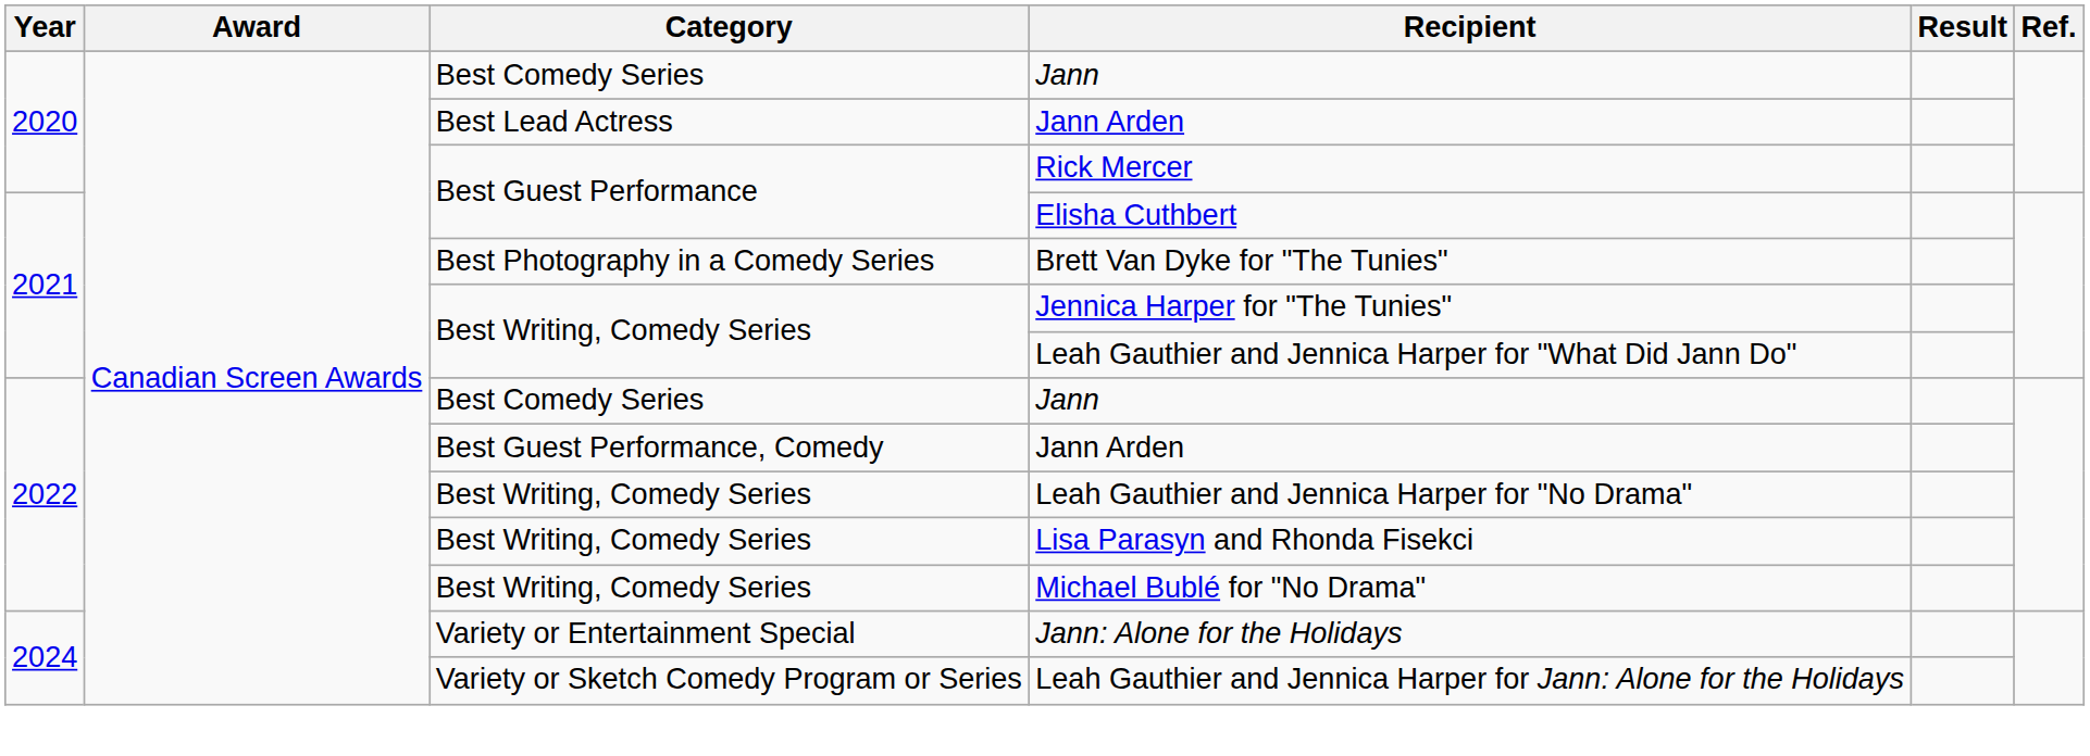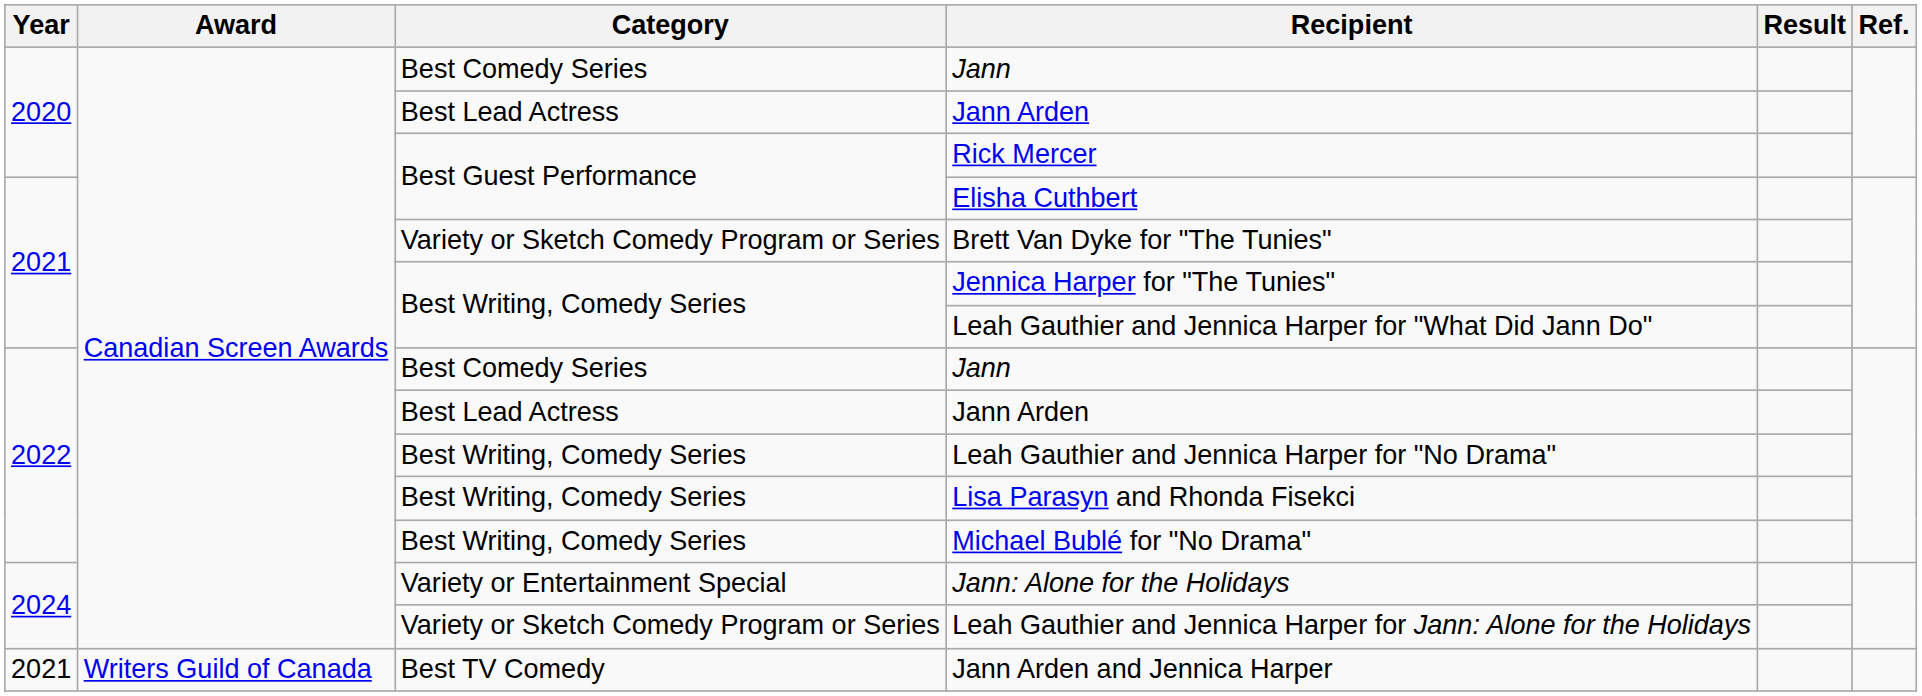Brett Van Dyke for "The Tunies" | Category: Best Photography in a Comedy Series -> Variety or Sketch Comedy Program or Series
2022 / Jann Arden | Category: Best Guest Performance, Comedy -> Best Lead Actress
+ row: 2021 | Writers Guild of Canada | Best TV Comedy | Jann Arden and Jennica Harper
